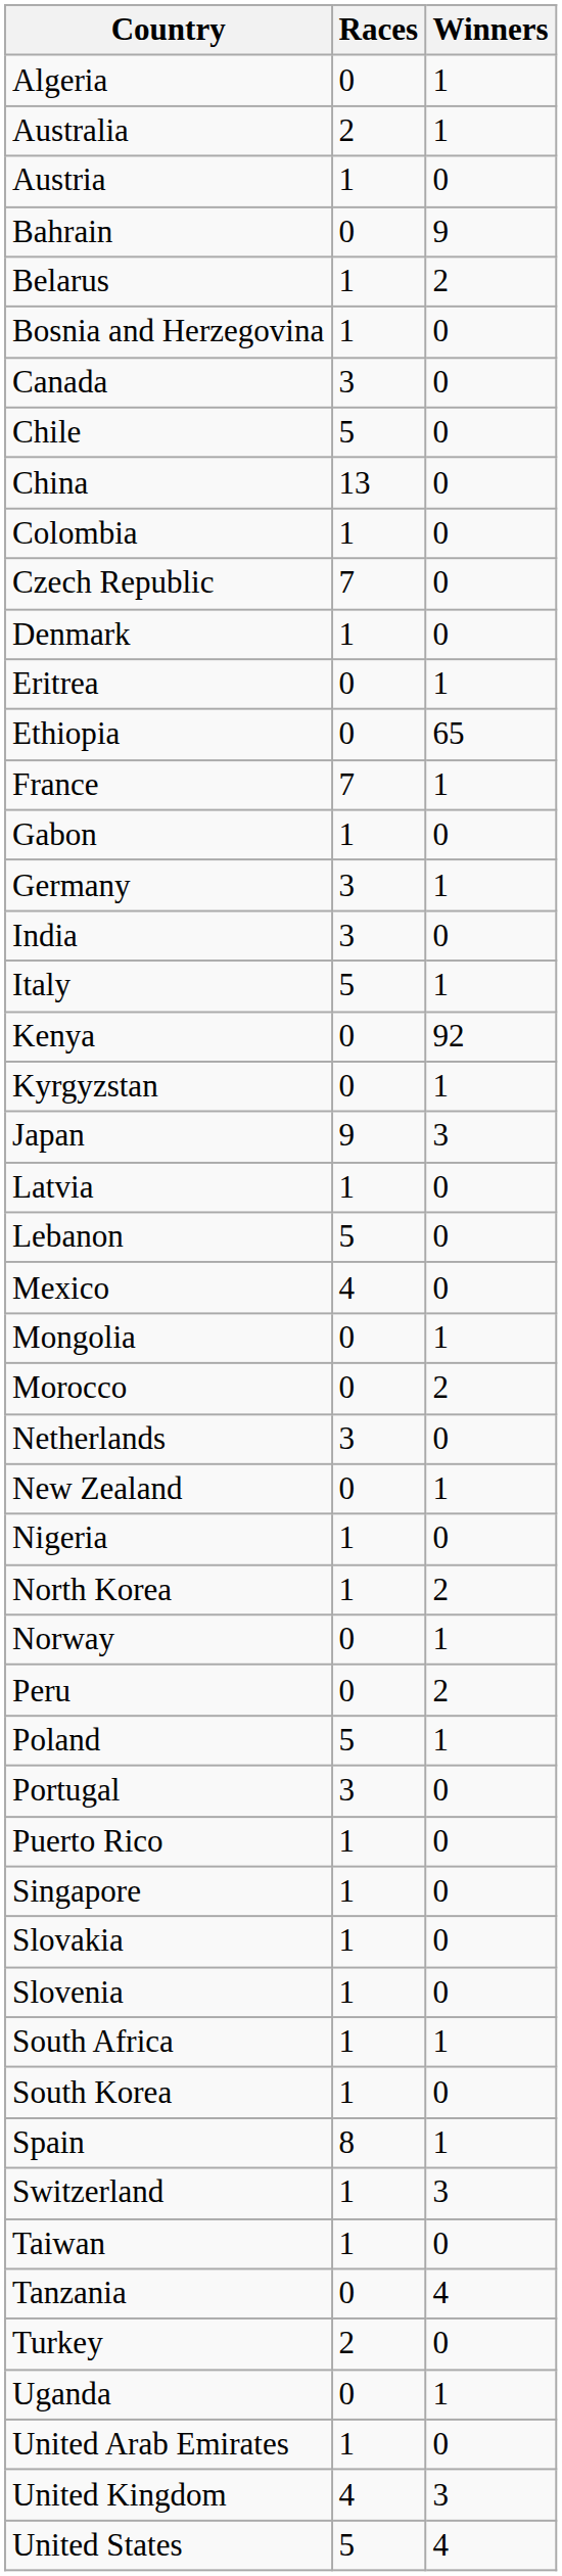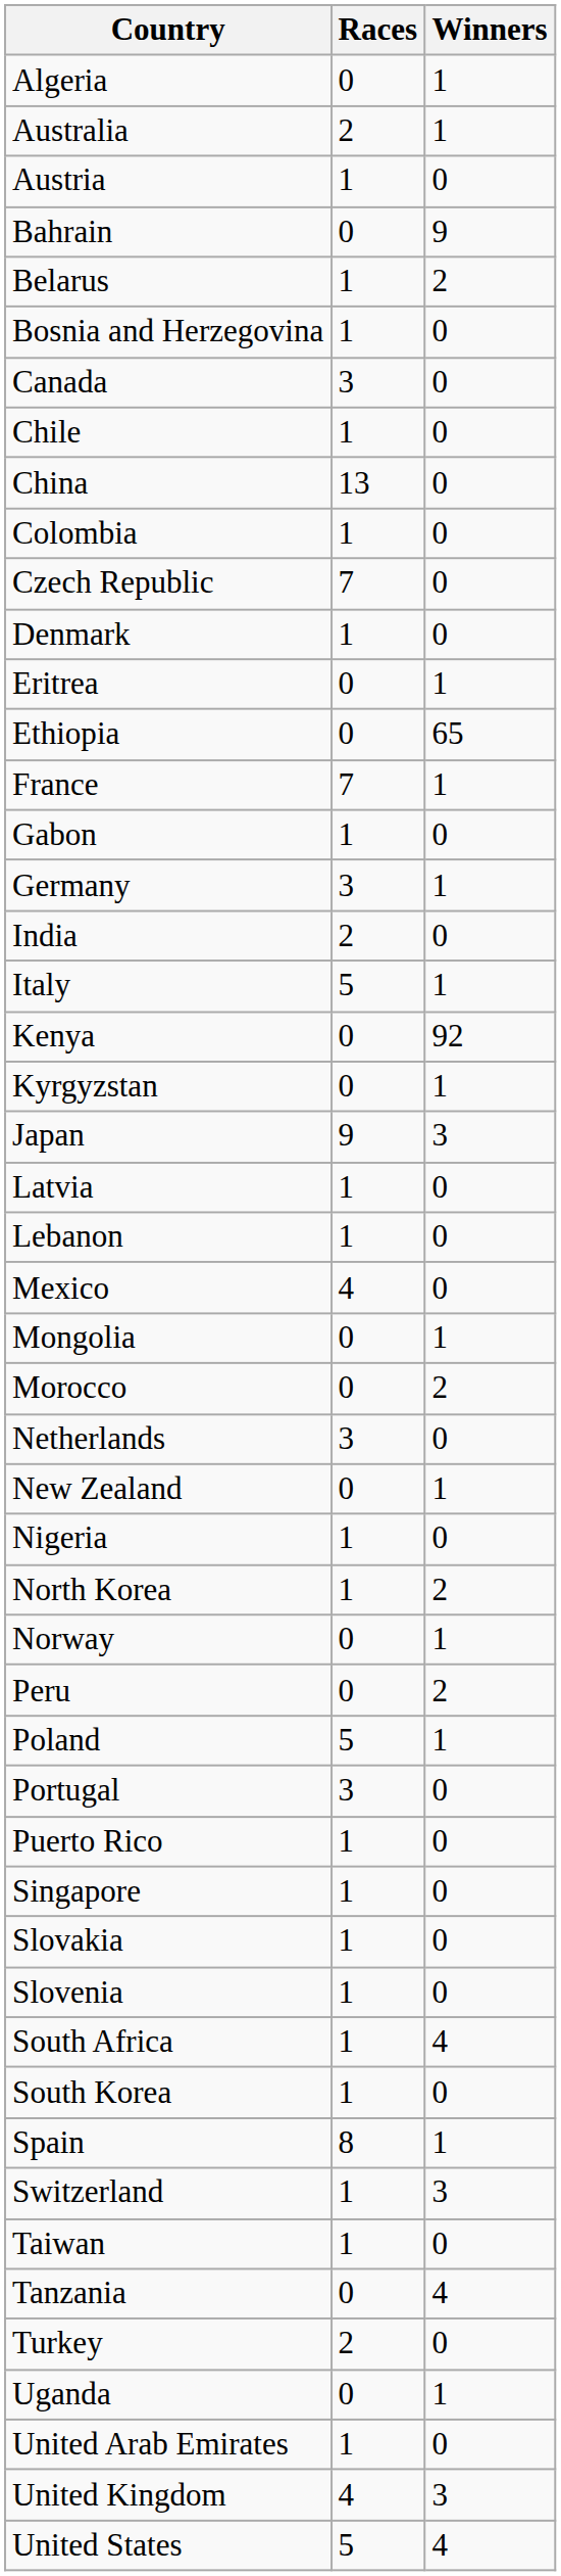Chile | Races: 5 -> 1
India | Races: 3 -> 2
Lebanon | Races: 5 -> 1
South Africa | Winners: 1 -> 4
